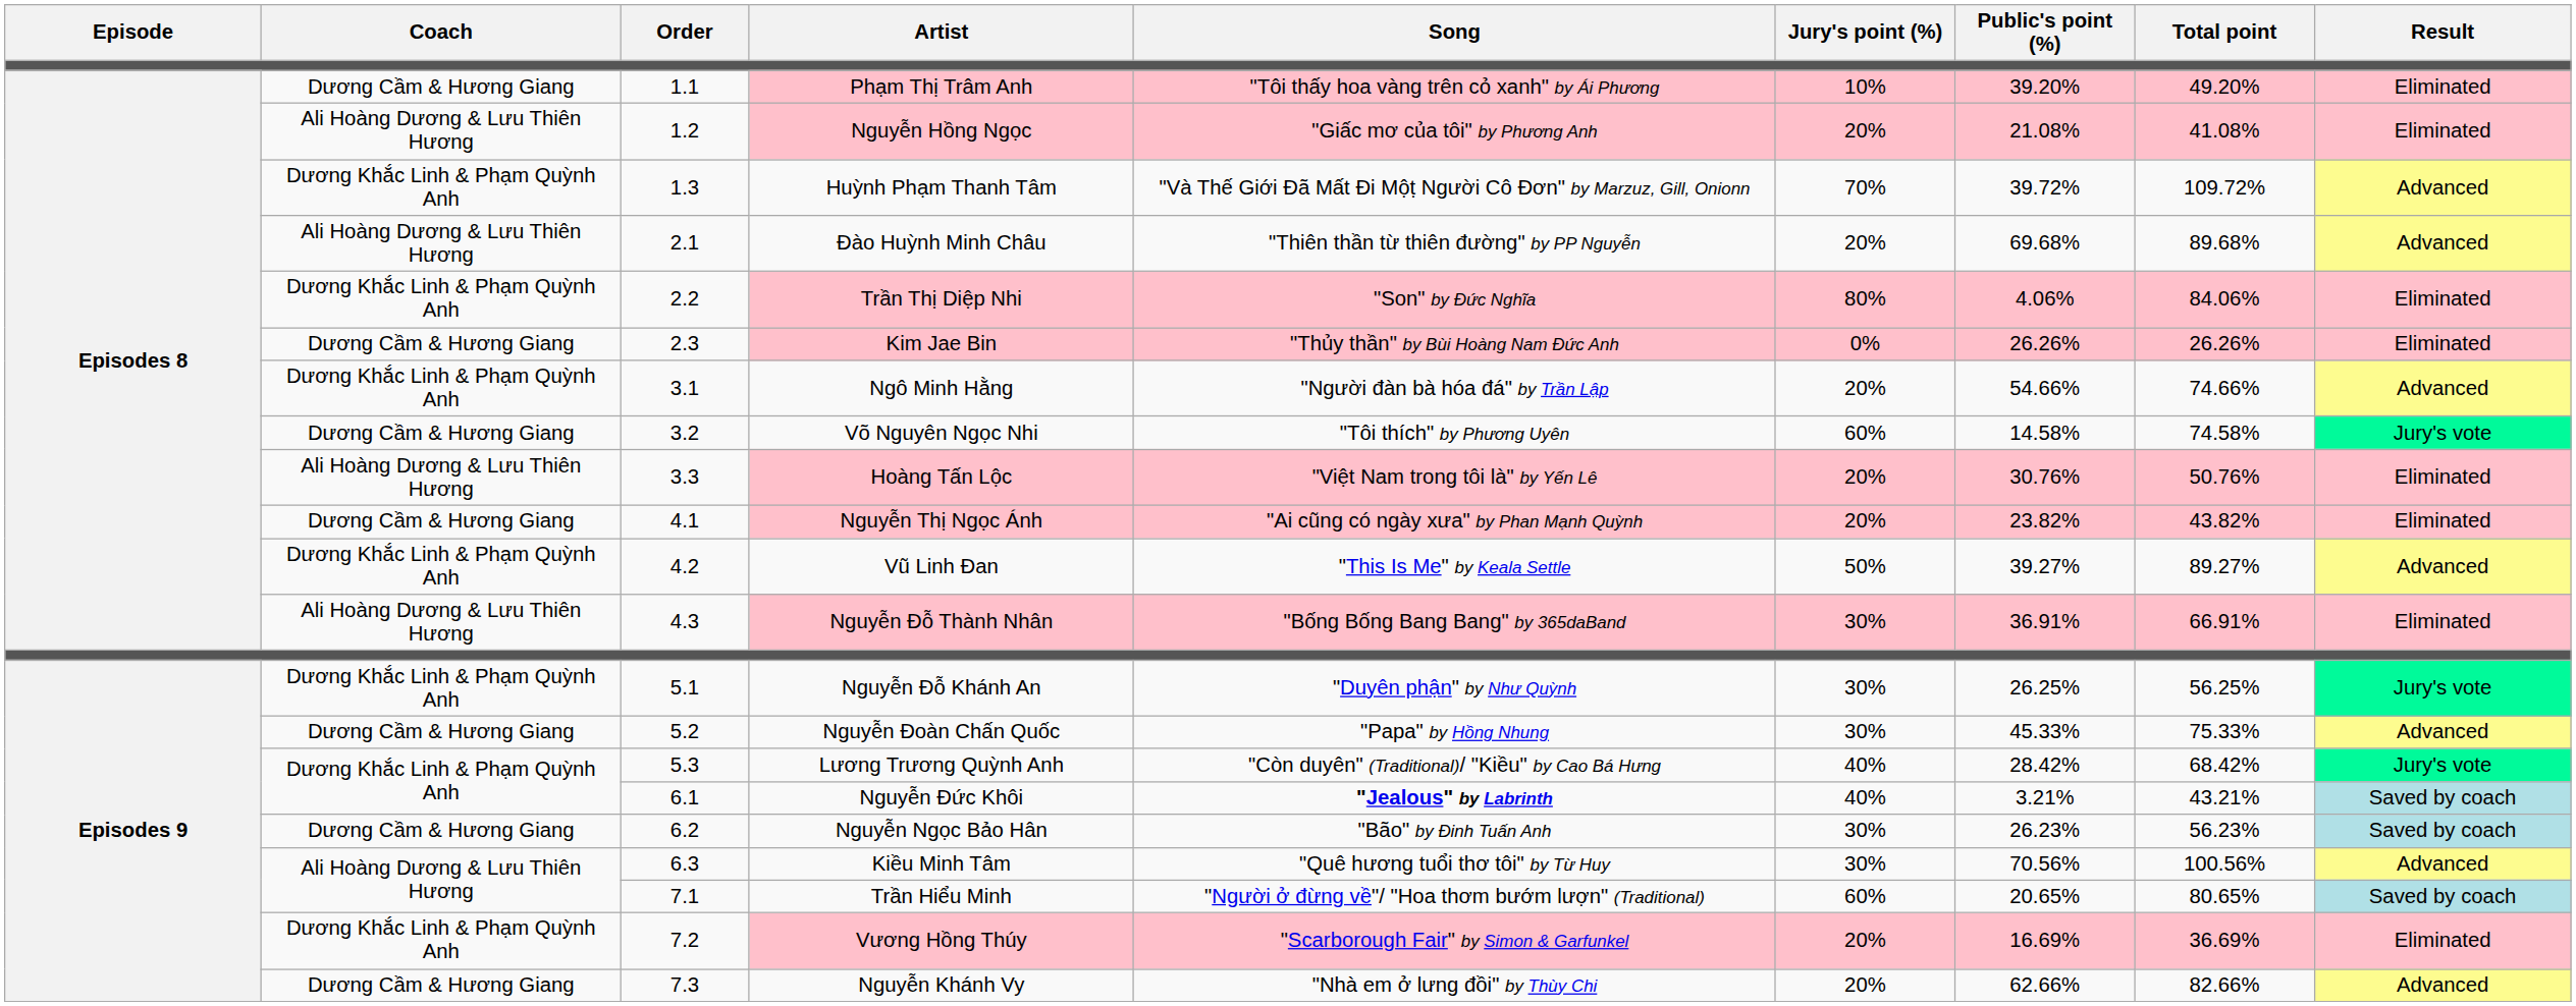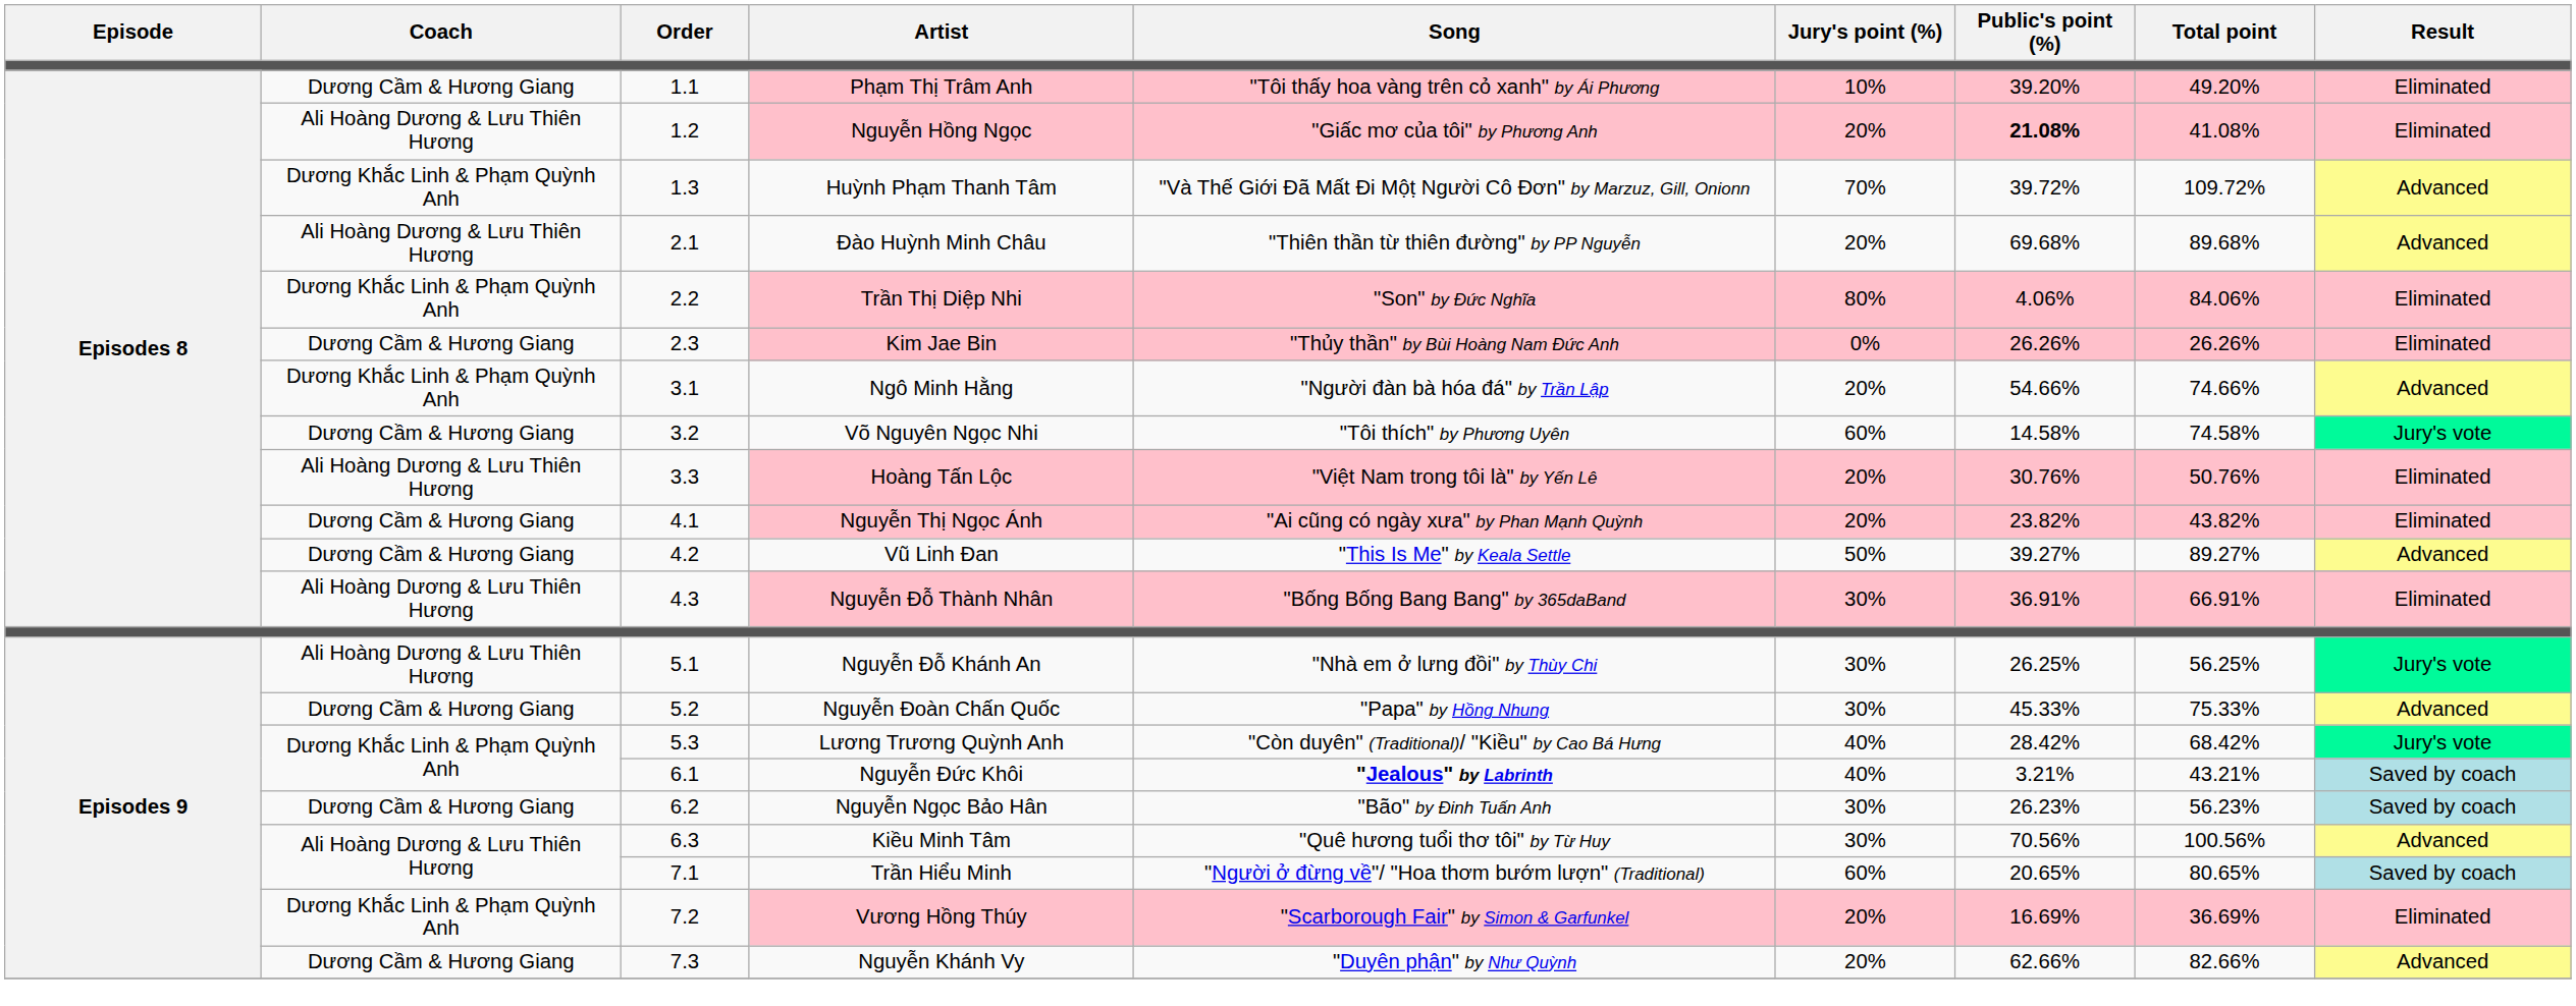Nguyễn Hồng Ngọc | Public's point (%): normal -> bold
Vũ Linh Đan | Coach: Dương Khắc Linh & Phạm Quỳnh Anh -> Dương Cầm & Hương Giang
Nguyễn Đỗ Khánh An | Coach: Dương Khắc Linh & Phạm Quỳnh Anh -> Ali Hoàng Dương & Lưu Thiên Hương
Nguyễn Đỗ Khánh An | Song: "Duyên phận" by Như Quỳnh -> "Nhà em ở lưng đồi" by Thùy Chi
Nguyễn Khánh Vy | Song: "Nhà em ở lưng đồi" by Thùy Chi -> "Duyên phận" by Như Quỳnh
